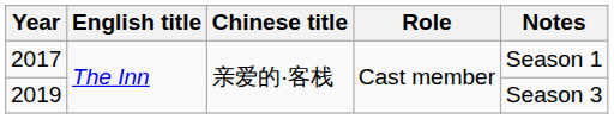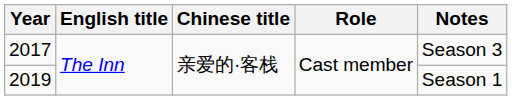2017 | Notes: Season 1 -> Season 3
2019 | Notes: Season 3 -> Season 1
